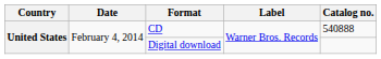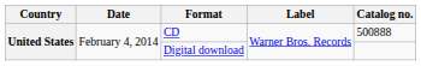CD | Catalog no.: 540888 -> 500888
